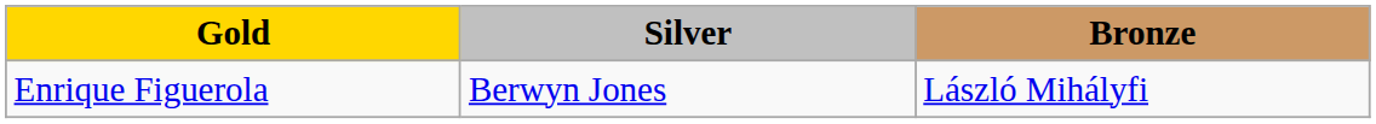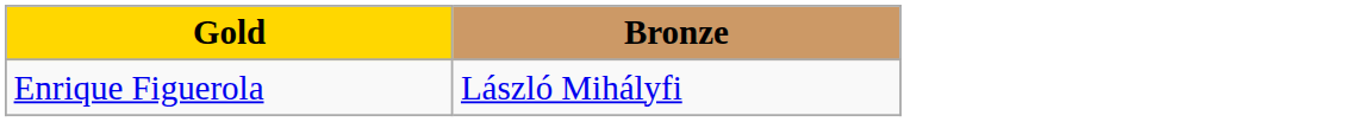- column: Silver | Berwyn Jones
